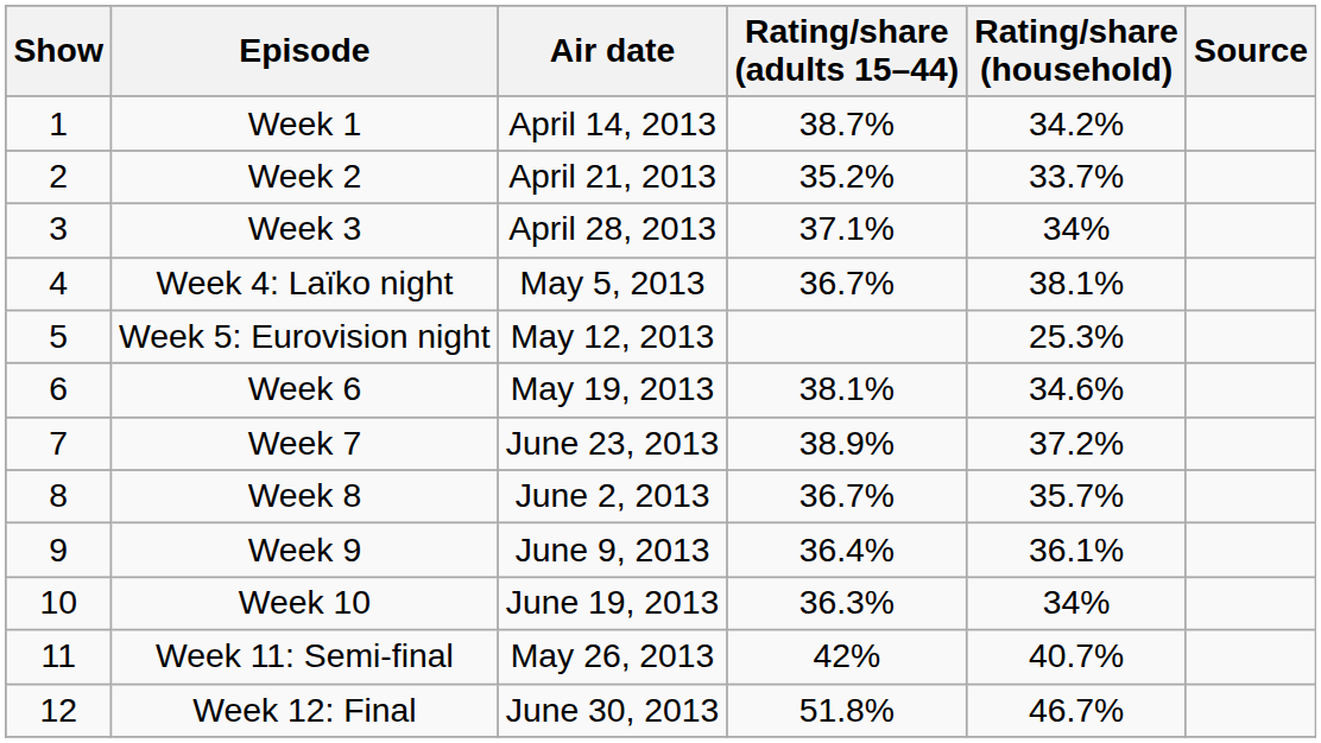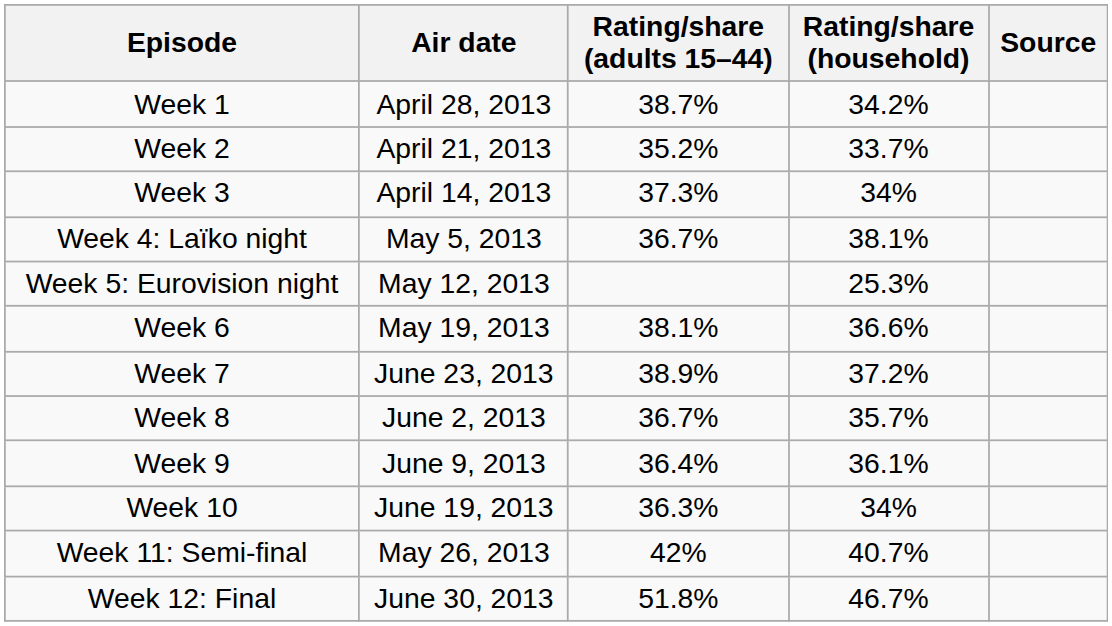- column: Show | 1 | 2 | 3 | 4 | 5 | 6 | 7 | 8 | 9 | 10 | 11 | 12
Week 1 | Air date: April 14, 2013 -> April 28, 2013
Week 3 | Air date: April 28, 2013 -> April 14, 2013
Week 3 | Rating/share (adults 15–44): 37.1% -> 37.3%
Week 6 | Rating/share (household): 34.6% -> 36.6%
